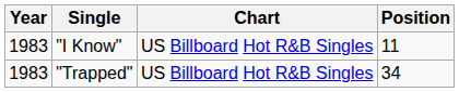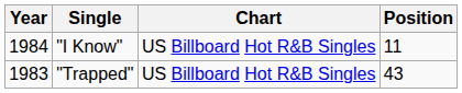"I Know" | Year: 1983 -> 1984
"Trapped" | Position: 34 -> 43
